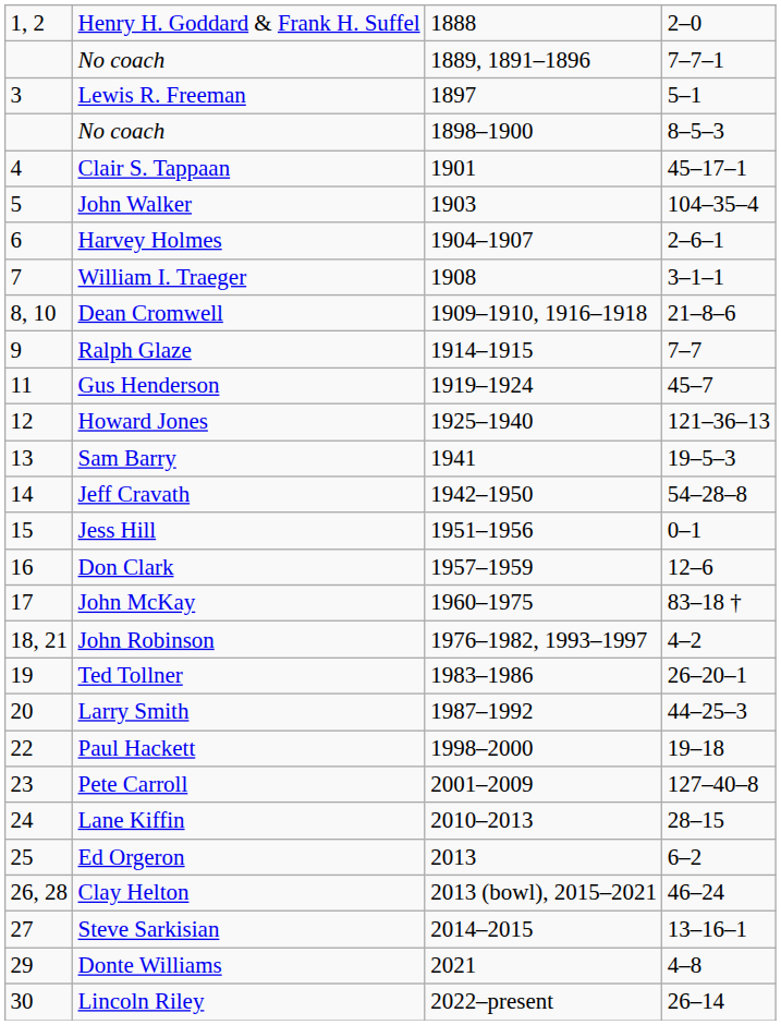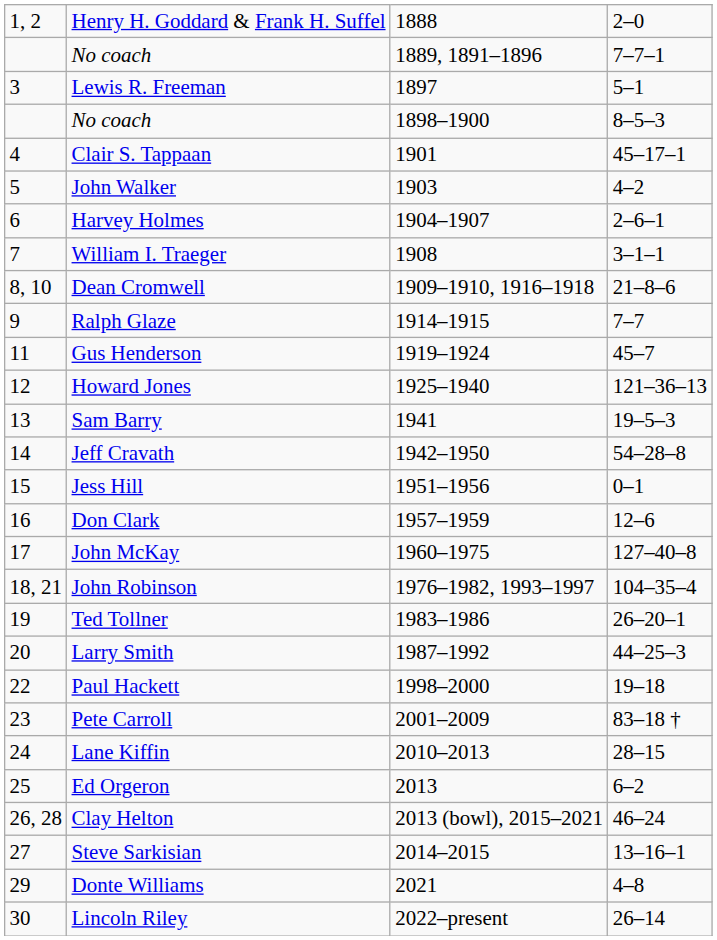John Walker | column 4: 104–35–4 -> 4–2
John McKay | column 4: 83–18 † -> 127–40–8
John Robinson | column 4: 4–2 -> 104–35–4
Pete Carroll | column 4: 127–40–8 -> 83–18 †
